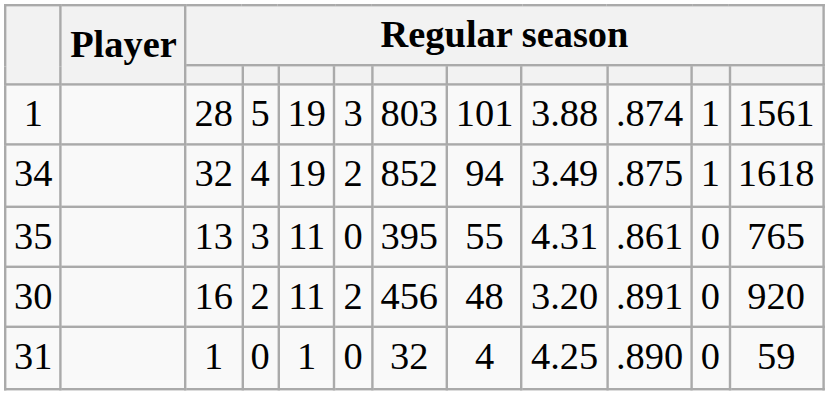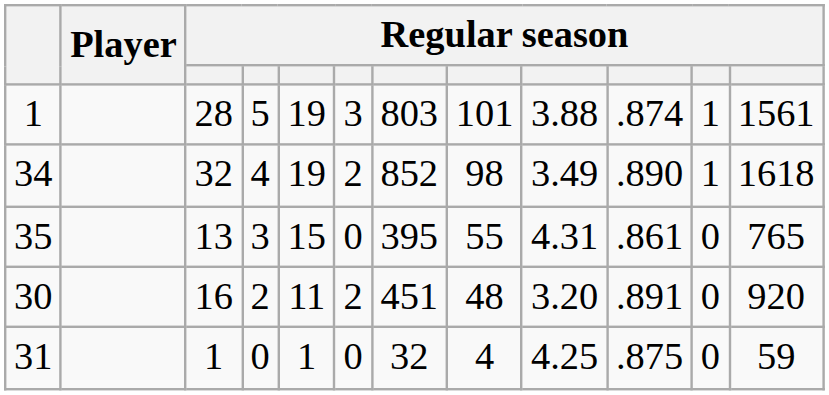34 | column 8: 94 -> 98
34 | column 10: .875 -> .890
35 | column 5: 11 -> 15
30 | column 7: 456 -> 451
31 | column 10: .890 -> .875
